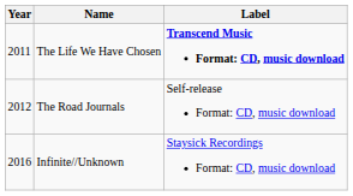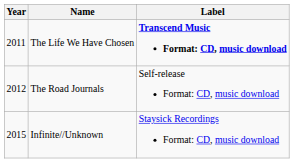Infinite//Unknown | Year: 2016 -> 2015
